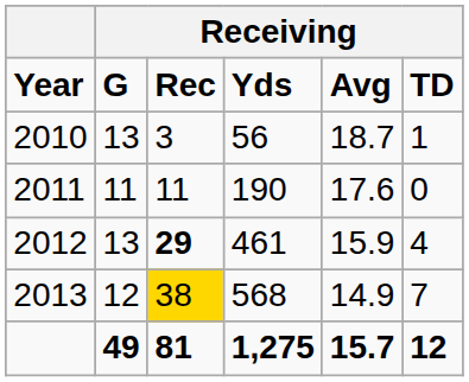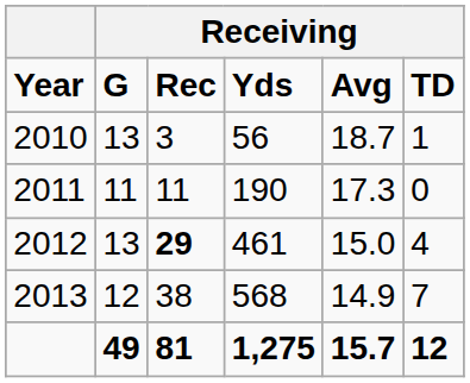2011 | column 5: 17.6 -> 17.3
2012 | column 5: 15.9 -> 15.0
2013 | column 3: gold background -> no background
